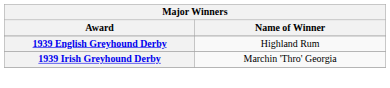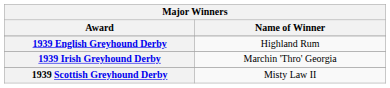+ row: 1939 Scottish Greyhound Derby | Misty Law II
